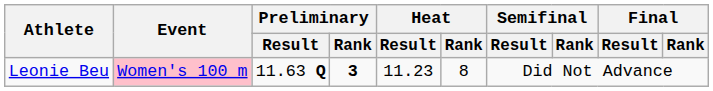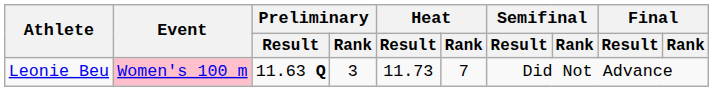Leonie Beu | Preliminary / Rank: bold -> normal
Leonie Beu | Heat / Result: 11.23 -> 11.73
Leonie Beu | Heat / Rank: 8 -> 7
